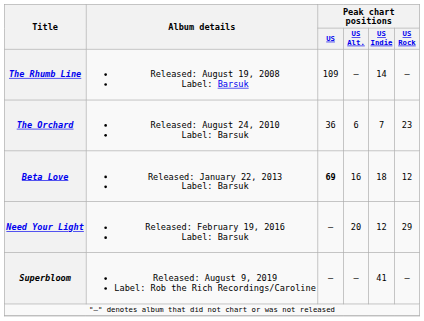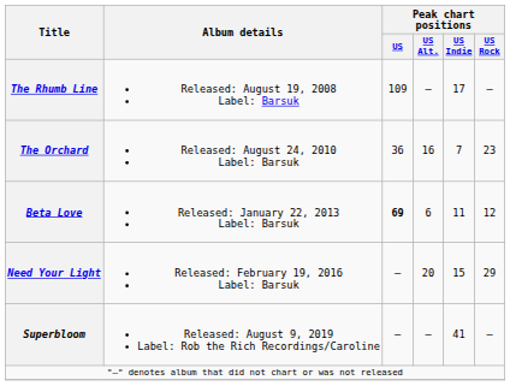The Rhumb Line | Peak chart positions / US Indie: 14 -> 17
The Orchard | Peak chart positions / US Alt.: 6 -> 16
Beta Love | Peak chart positions / US Alt.: 16 -> 6
Beta Love | Peak chart positions / US Indie: 18 -> 11
Need Your Light | Peak chart positions / US Indie: 12 -> 15
